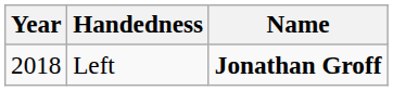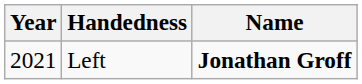Left | Year: 2018 -> 2021
